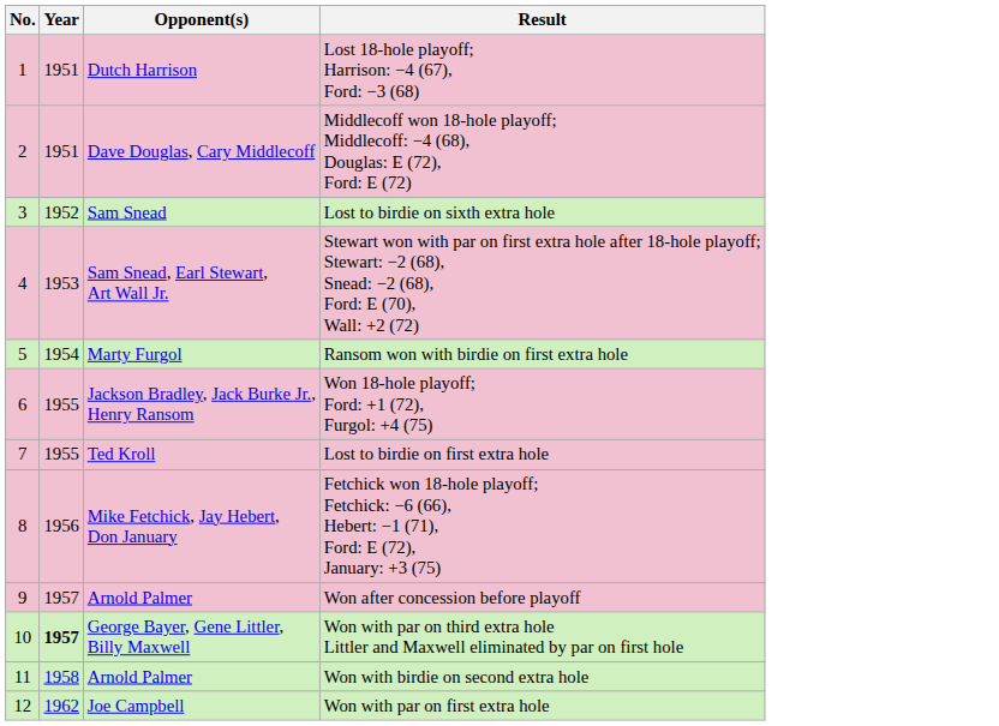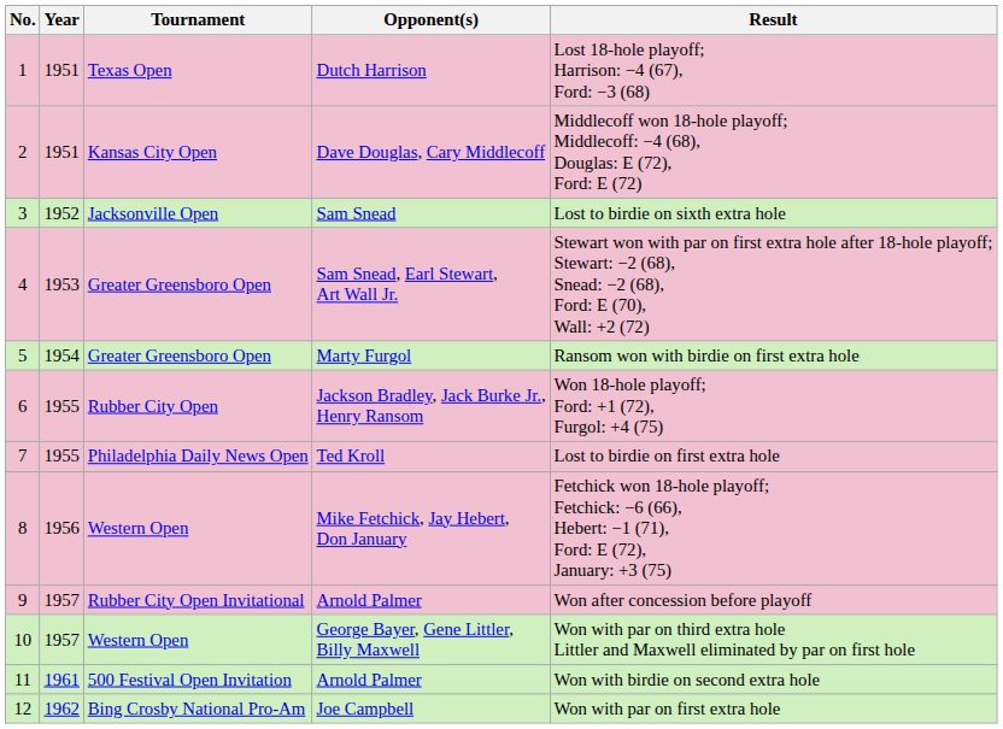+ column: Tournament | Texas Open | Kansas City Open | Jacksonville Open | Greater Greensboro Open | Greater Greensboro Open | Rubber City Open | Philadelphia Daily News Open | Western Open | Rubber City Open Invitational | Western Open | 500 Festival Open Invitation | Bing Crosby National Pro-Am
George Bayer, Gene Littler, Billy Maxwell | Year: bold -> normal
11 / Arnold Palmer | Year: 1958 -> 1961
